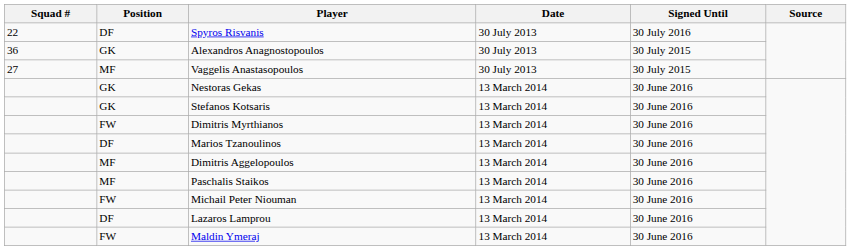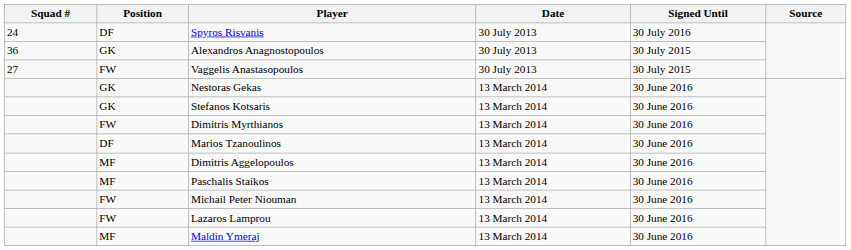Spyros Risvanis | Squad #: 22 -> 24
Vaggelis Anastasopoulos | Position: MF -> FW
Lazaros Lamprou | Position: DF -> FW
Maldin Ymeraj | Position: FW -> MF
